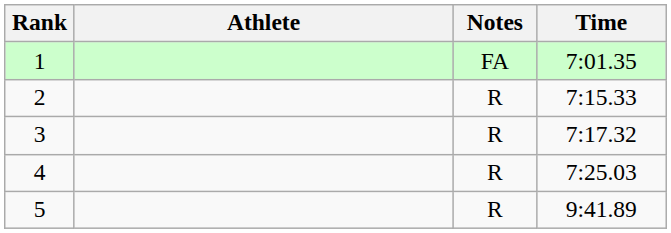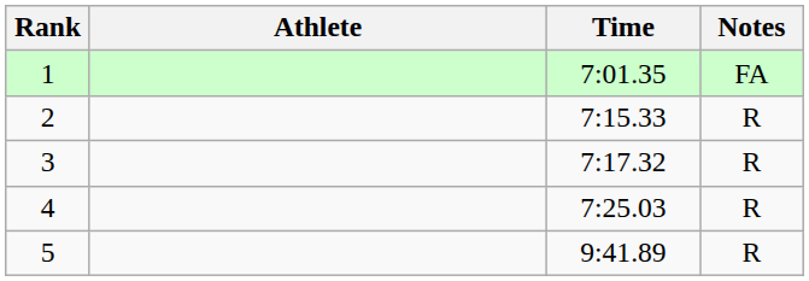columns swapped: Time <-> Notes
